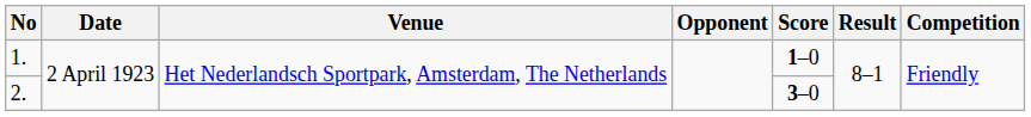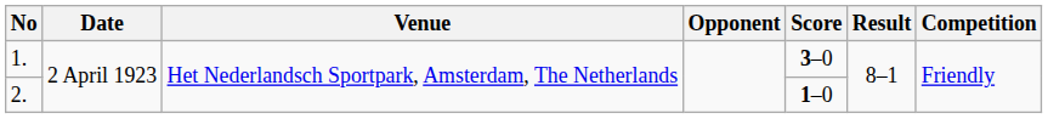1. | Score: 1–0 -> 3–0
2. | Score: 3–0 -> 1–0
